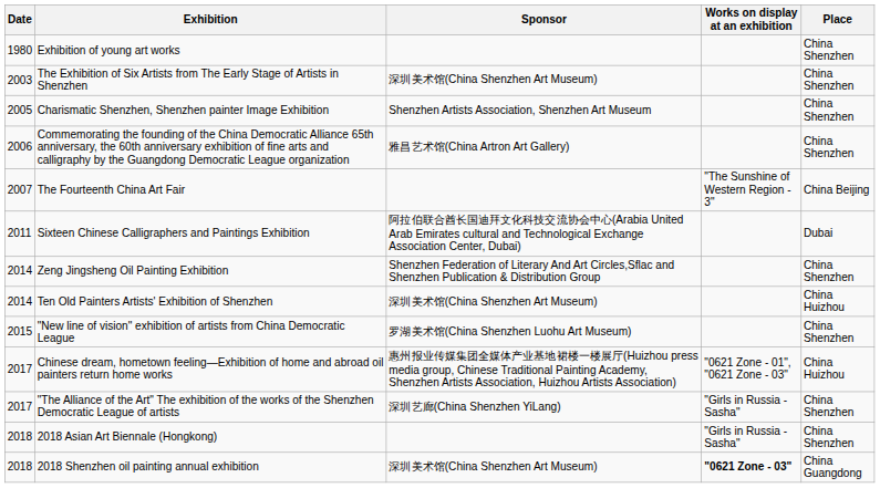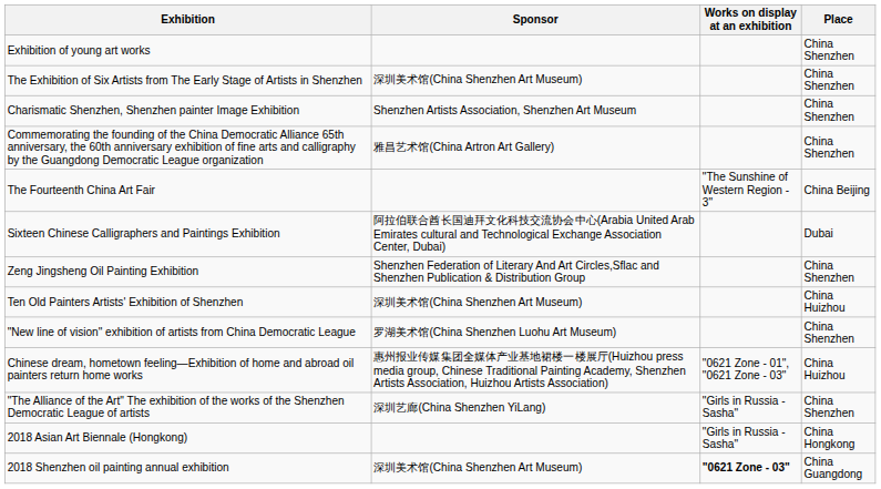- column: Date | 1980 | 2003 | 2005 | 2006 | 2007 | 2011 | 2014 | 2014 | 2015 | 2017 | 2017 | 2018 | 2018
2018 Asian Art Biennale (Hongkong) | Place: China Shenzhen -> China Hongkong
